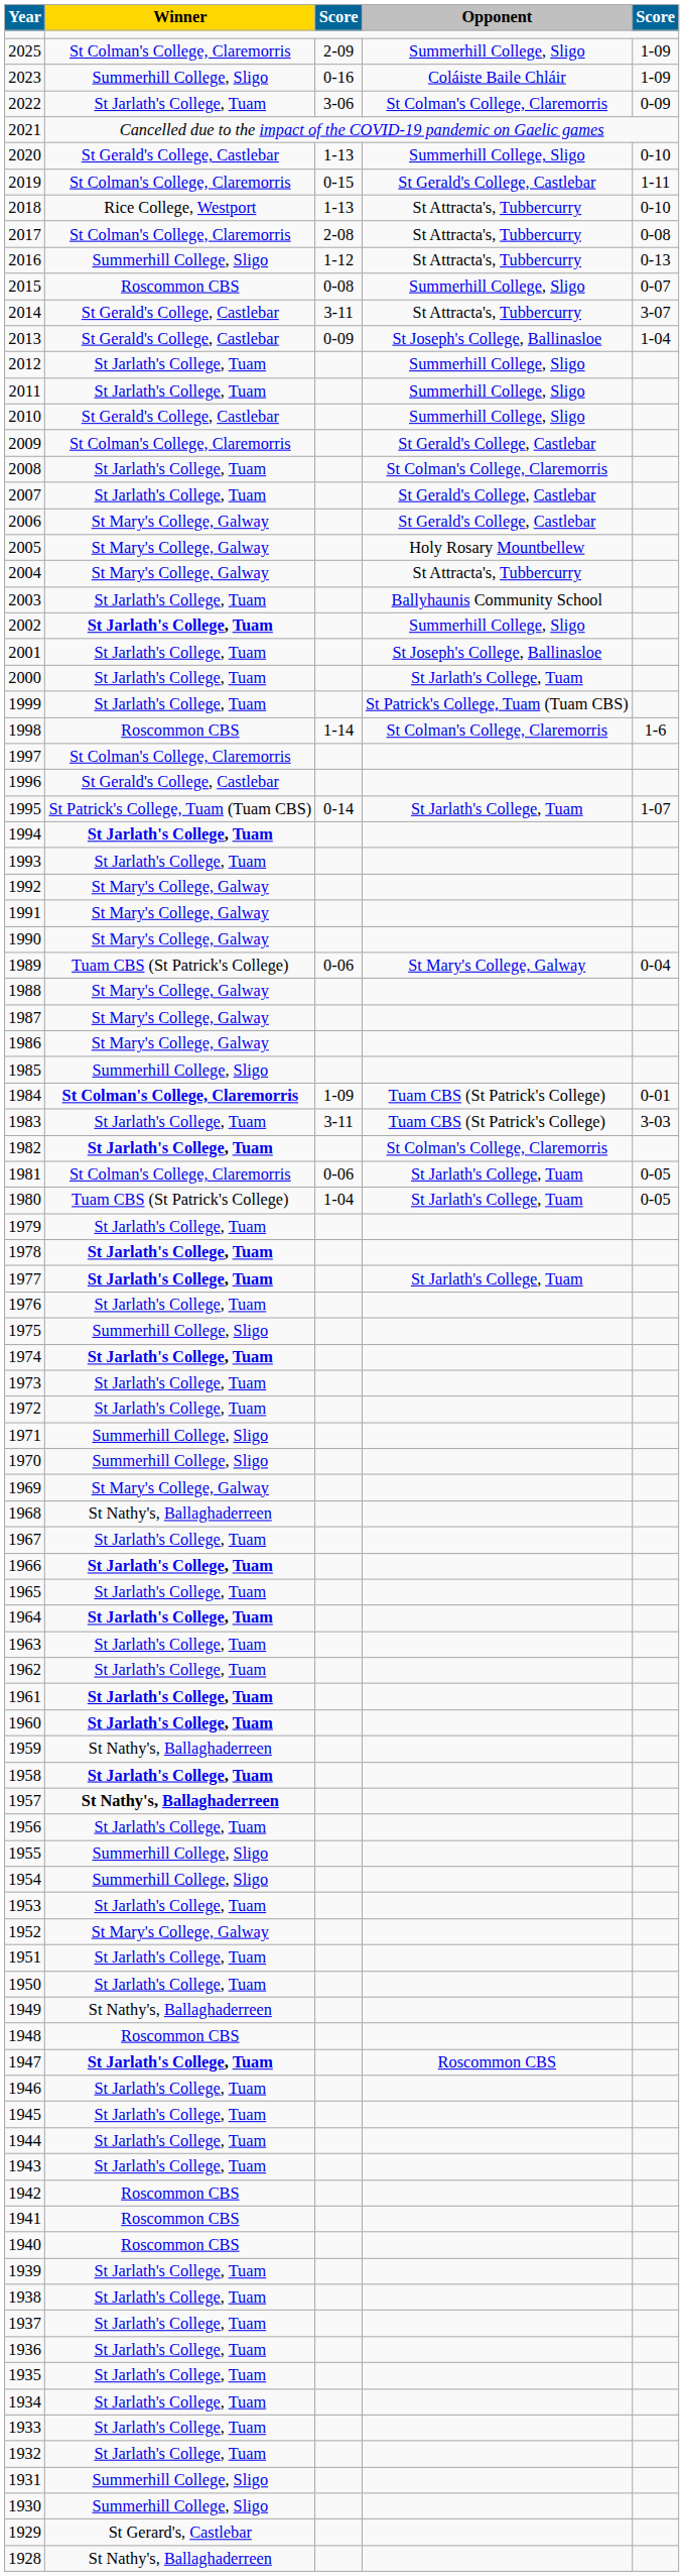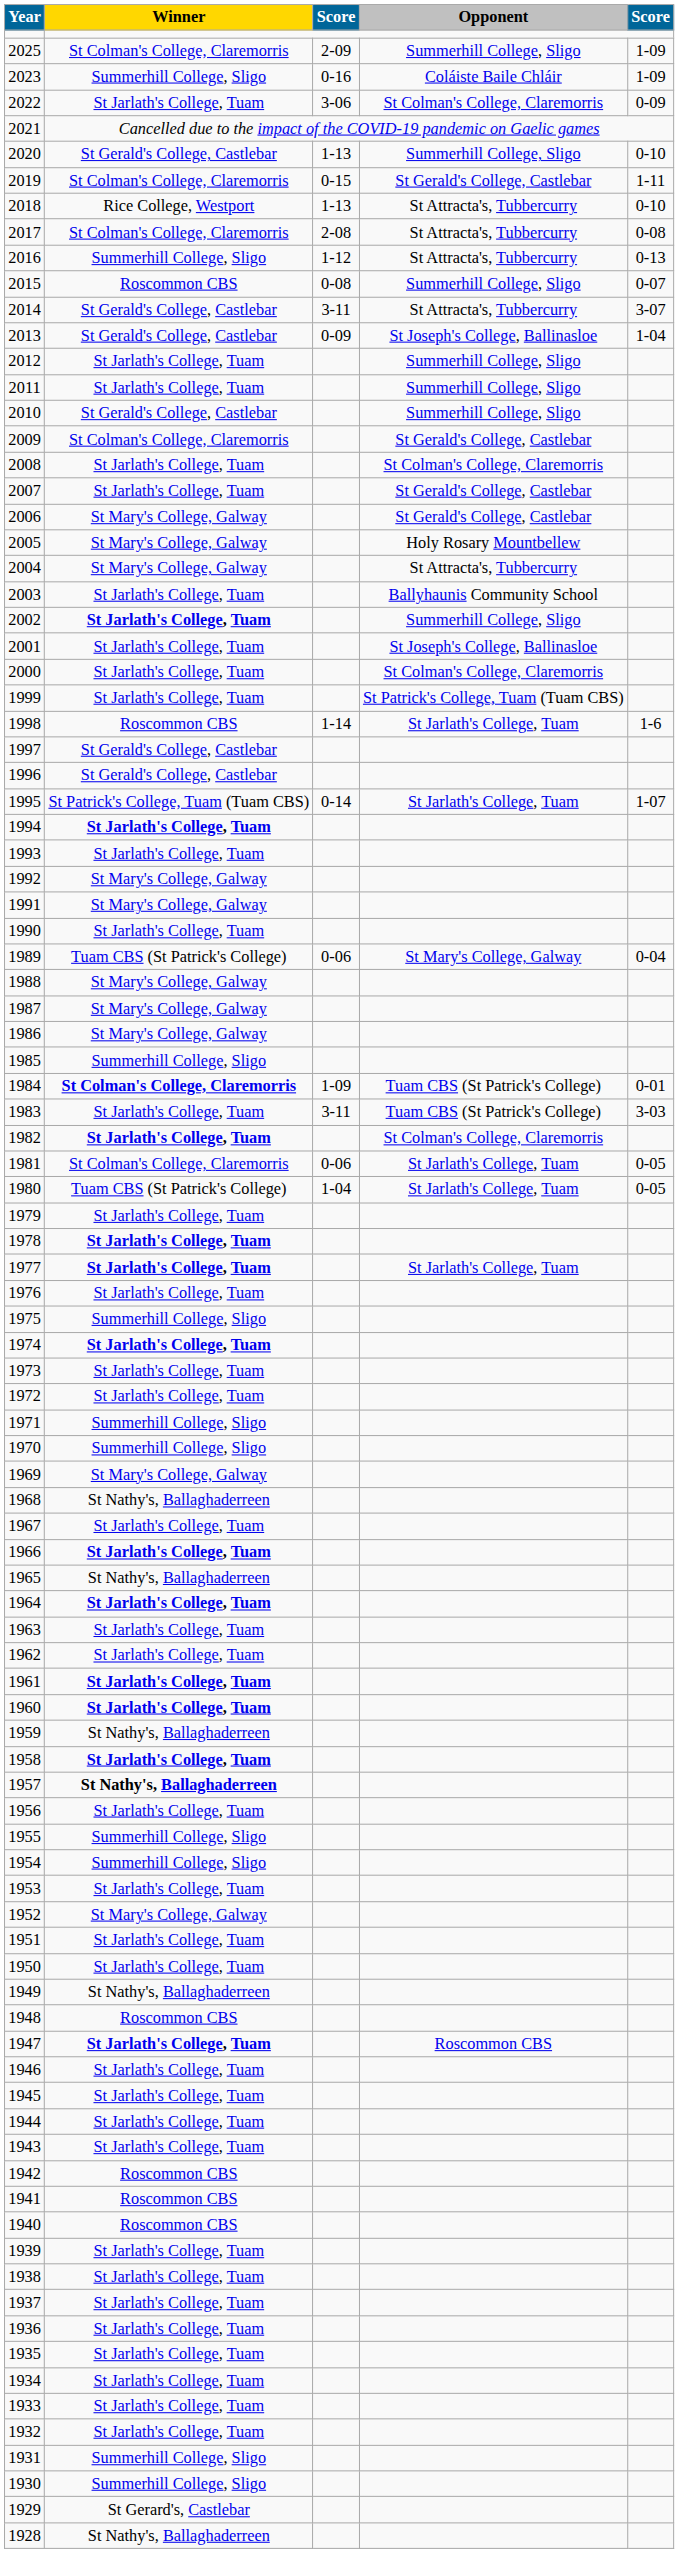2000 | Opponent: St Jarlath's College, Tuam -> St Colman's College, Claremorris
1998 | Opponent: St Colman's College, Claremorris -> St Jarlath's College, Tuam
1997 | Winner: St Colman's College, Claremorris -> St Gerald's College, Castlebar
1990 | Winner: St Mary's College, Galway -> St Jarlath's College, Tuam
1965 | Winner: St Jarlath's College, Tuam -> St Nathy's, Ballaghaderreen
